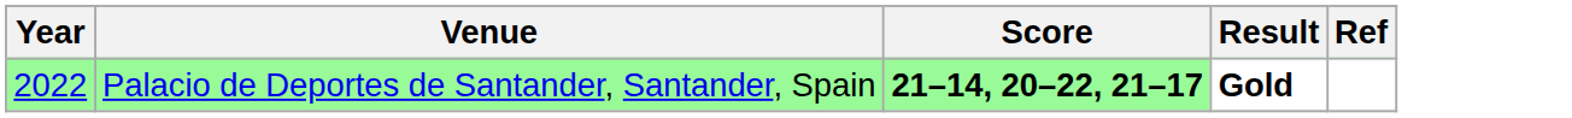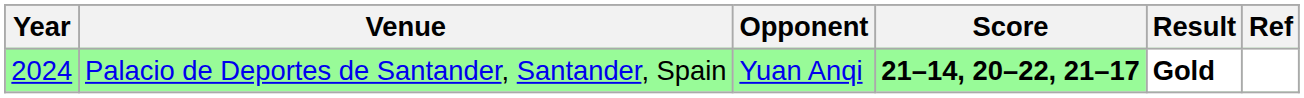+ column: Opponent | Yuan Anqi
Palacio de Deportes de Santander, Santander, Spain | Year: 2022 -> 2024
